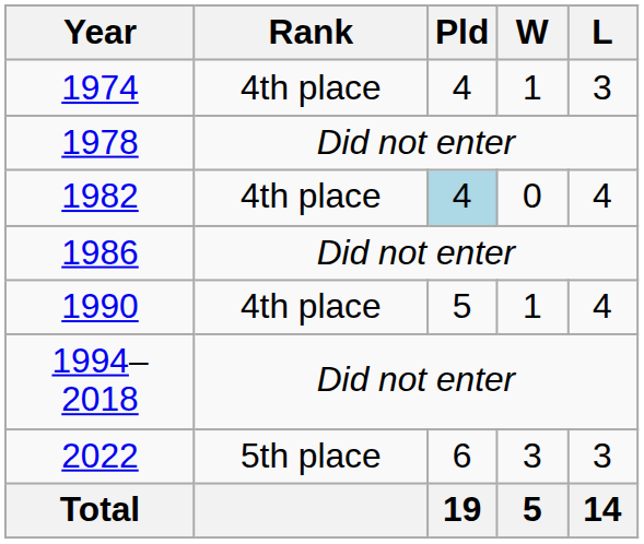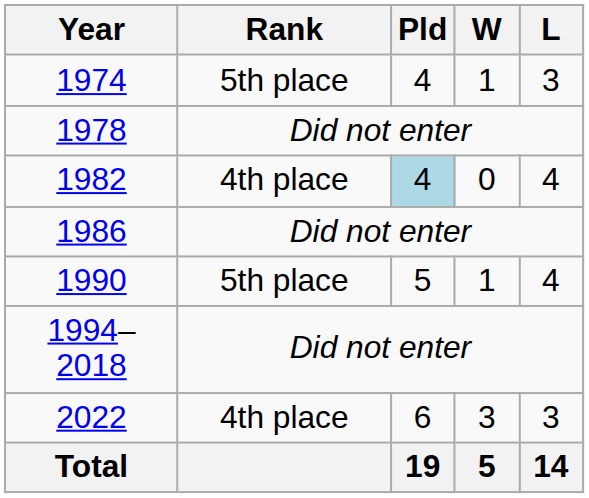1974 | Rank: 4th place -> 5th place
1990 | Rank: 4th place -> 5th place
2022 | Rank: 5th place -> 4th place
